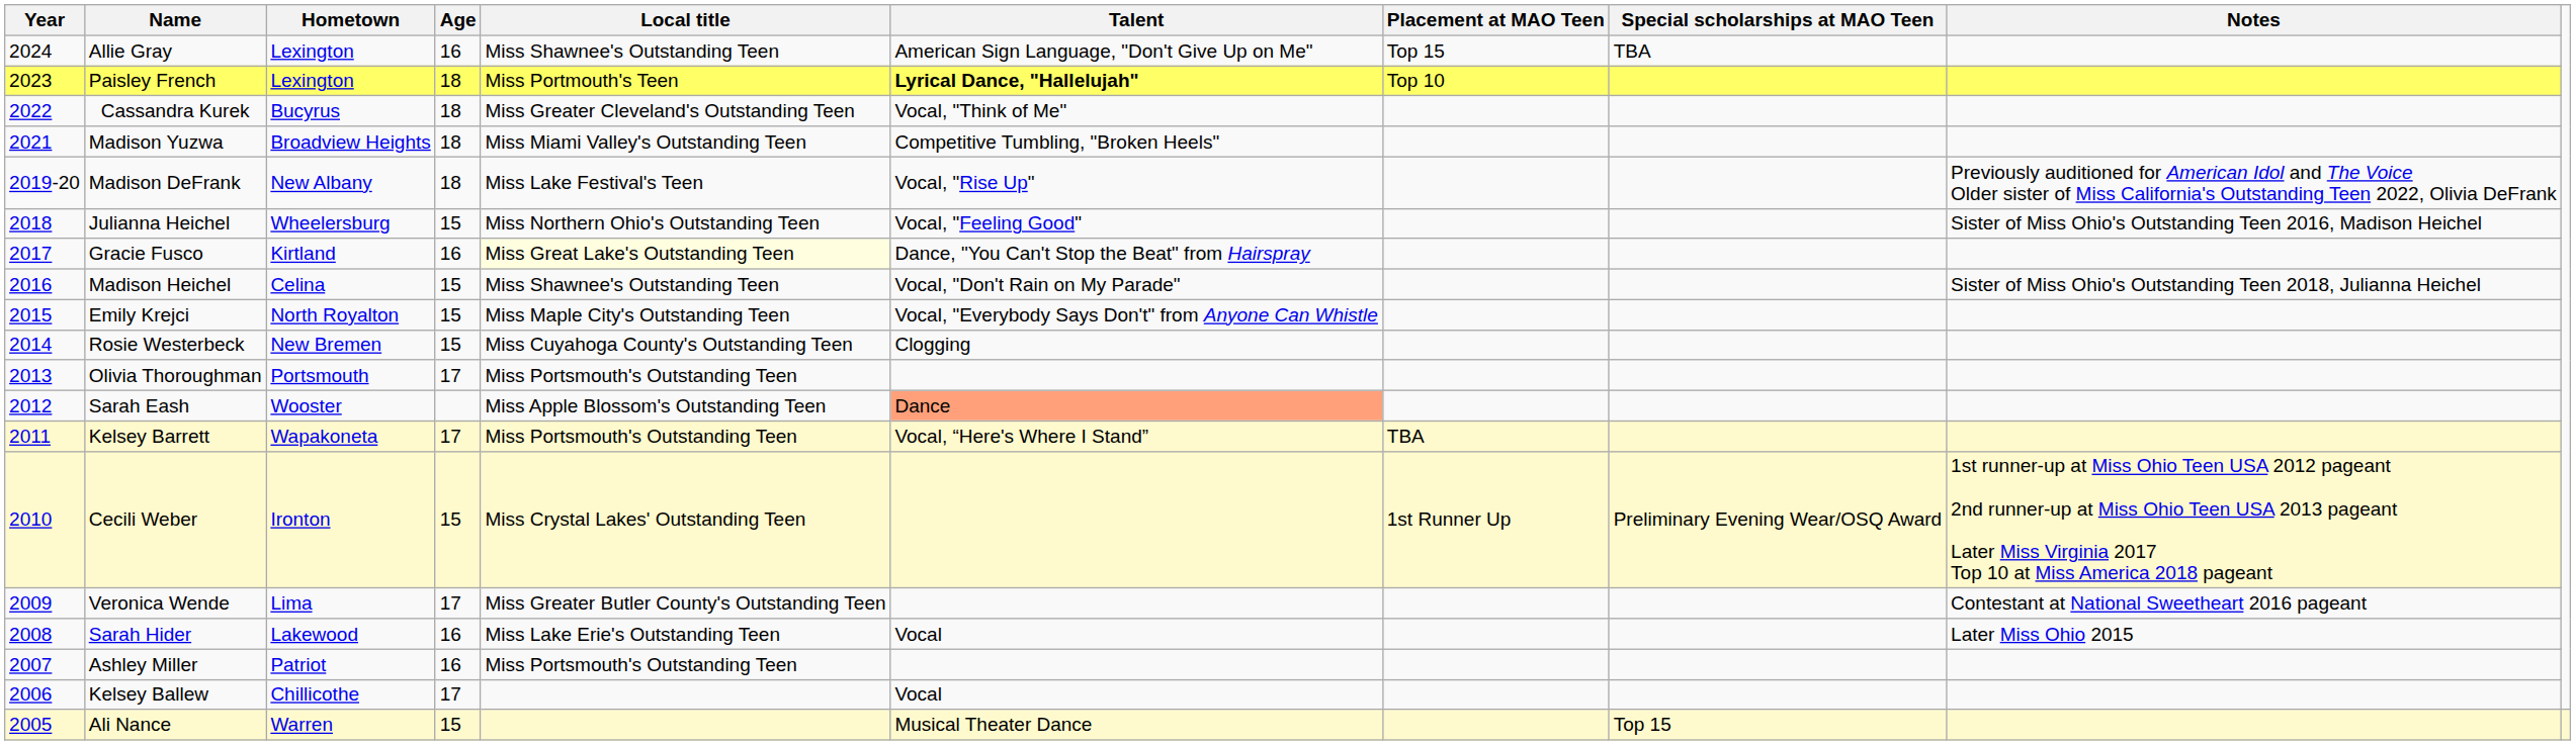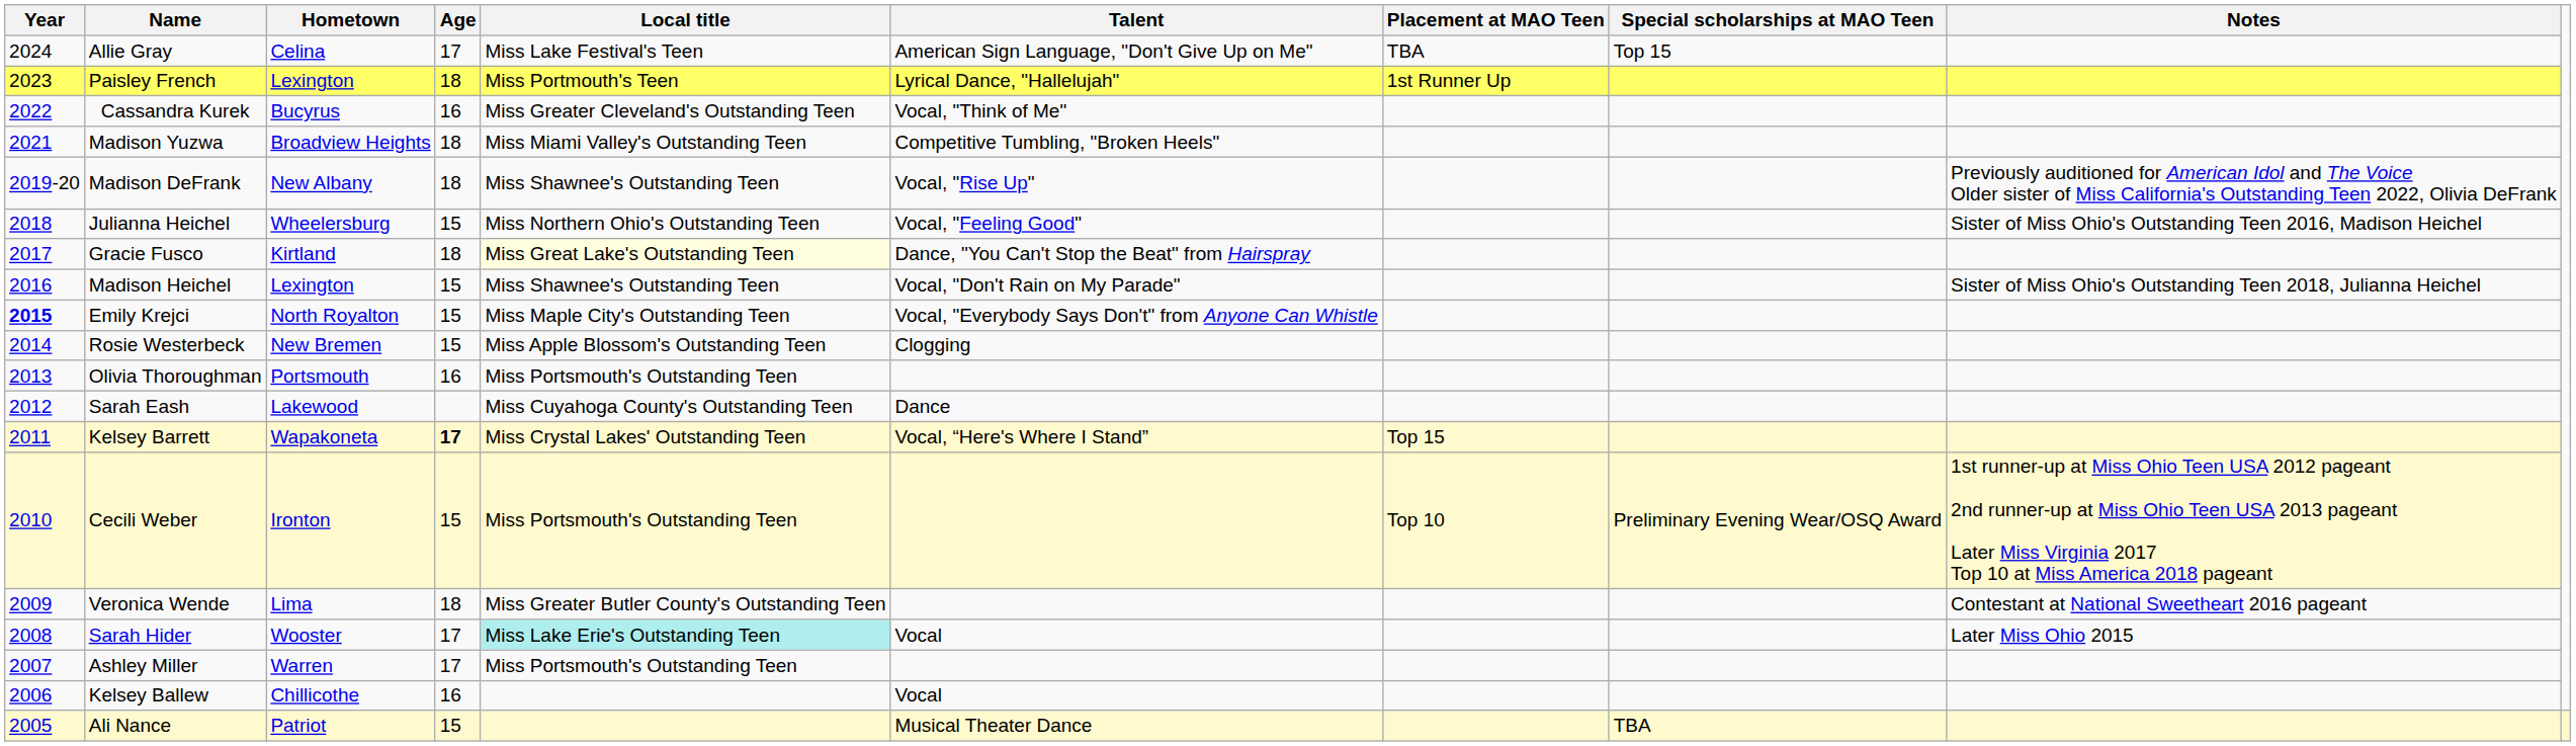Allie Gray | Hometown: Lexington -> Celina
Allie Gray | Age: 16 -> 17
Allie Gray | Local title: Miss Shawnee's Outstanding Teen -> Miss Lake Festival's Teen
Allie Gray | Placement at MAO Teen: Top 15 -> TBA
Allie Gray | Special scholarships at MAO Teen: TBA -> Top 15
Paisley French | Talent: bold -> normal
Paisley French | Placement at MAO Teen: Top 10 -> 1st Runner Up
Cassandra Kurek | Age: 18 -> 16
Madison DeFrank | Local title: Miss Lake Festival's Teen -> Miss Shawnee's Outstanding Teen
Gracie Fusco | Age: 16 -> 18
Madison Heichel | Hometown: Celina -> Lexington
Emily Krejci | Year: normal -> bold
Rosie Westerbeck | Local title: Miss Cuyahoga County's Outstanding Teen -> Miss Apple Blossom's Outstanding Teen
Olivia Thoroughman | Age: 17 -> 16
Sarah Eash | Hometown: Wooster -> Lakewood
Sarah Eash | Local title: Miss Apple Blossom's Outstanding Teen -> Miss Cuyahoga County's Outstanding Teen
Sarah Eash | Talent: lightsalmon background -> no background
Kelsey Barrett | Age: normal -> bold
Kelsey Barrett | Local title: Miss Portsmouth's Outstanding Teen -> Miss Crystal Lakes' Outstanding Teen
Kelsey Barrett | Placement at MAO Teen: TBA -> Top 15
Cecili Weber | Local title: Miss Crystal Lakes' Outstanding Teen -> Miss Portsmouth's Outstanding Teen
Cecili Weber | Placement at MAO Teen: 1st Runner Up -> Top 10
Veronica Wende | Age: 17 -> 18
Sarah Hider | Hometown: Lakewood -> Wooster
Sarah Hider | Age: 16 -> 17
Sarah Hider | Local title: no background -> paleturquoise background
Ashley Miller | Hometown: Patriot -> Warren
Ashley Miller | Age: 16 -> 17
Kelsey Ballew | Age: 17 -> 16
Ali Nance | Hometown: Warren -> Patriot
Ali Nance | Special scholarships at MAO Teen: Top 15 -> TBA
